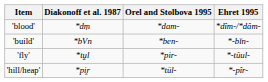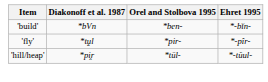- row: 'blood' | *dṃ | *dam- | *dîm-/*dâm-
'fly' | Ehret 1995: *-tŭul- -> *-pîr-
'hill/heap' | Ehret 1995: *-pîr- -> *-tŭul-
